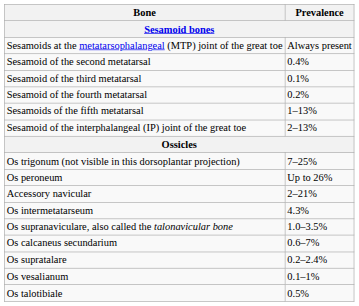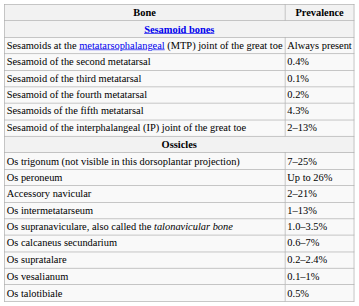Sesamoids of the fifth metatarsal | Prevalence: 1–13% -> 4.3%
Os intermetatarseum | Prevalence: 4.3% -> 1–13%
